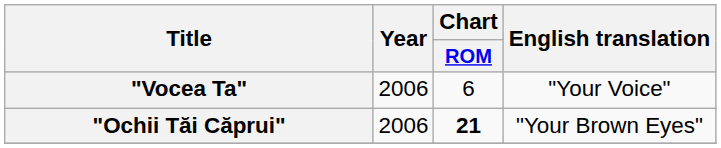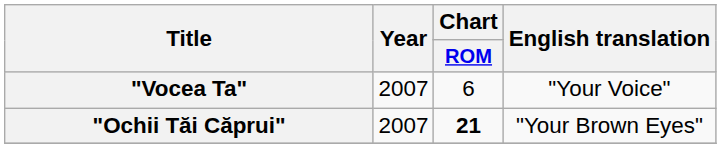"Vocea Ta" | Year: 2006 -> 2007
"Ochii Tăi Căprui" | Year: 2006 -> 2007
